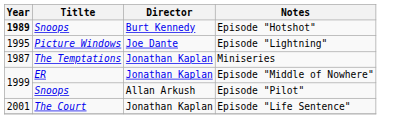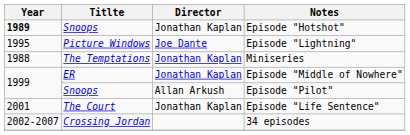Episode "Hotshot" | Director: Burt Kennedy -> Jonathan Kaplan
Miniseries | Year: 1987 -> 1988
+ row: 2002-2007 | Crossing Jordan | 34 episodes
